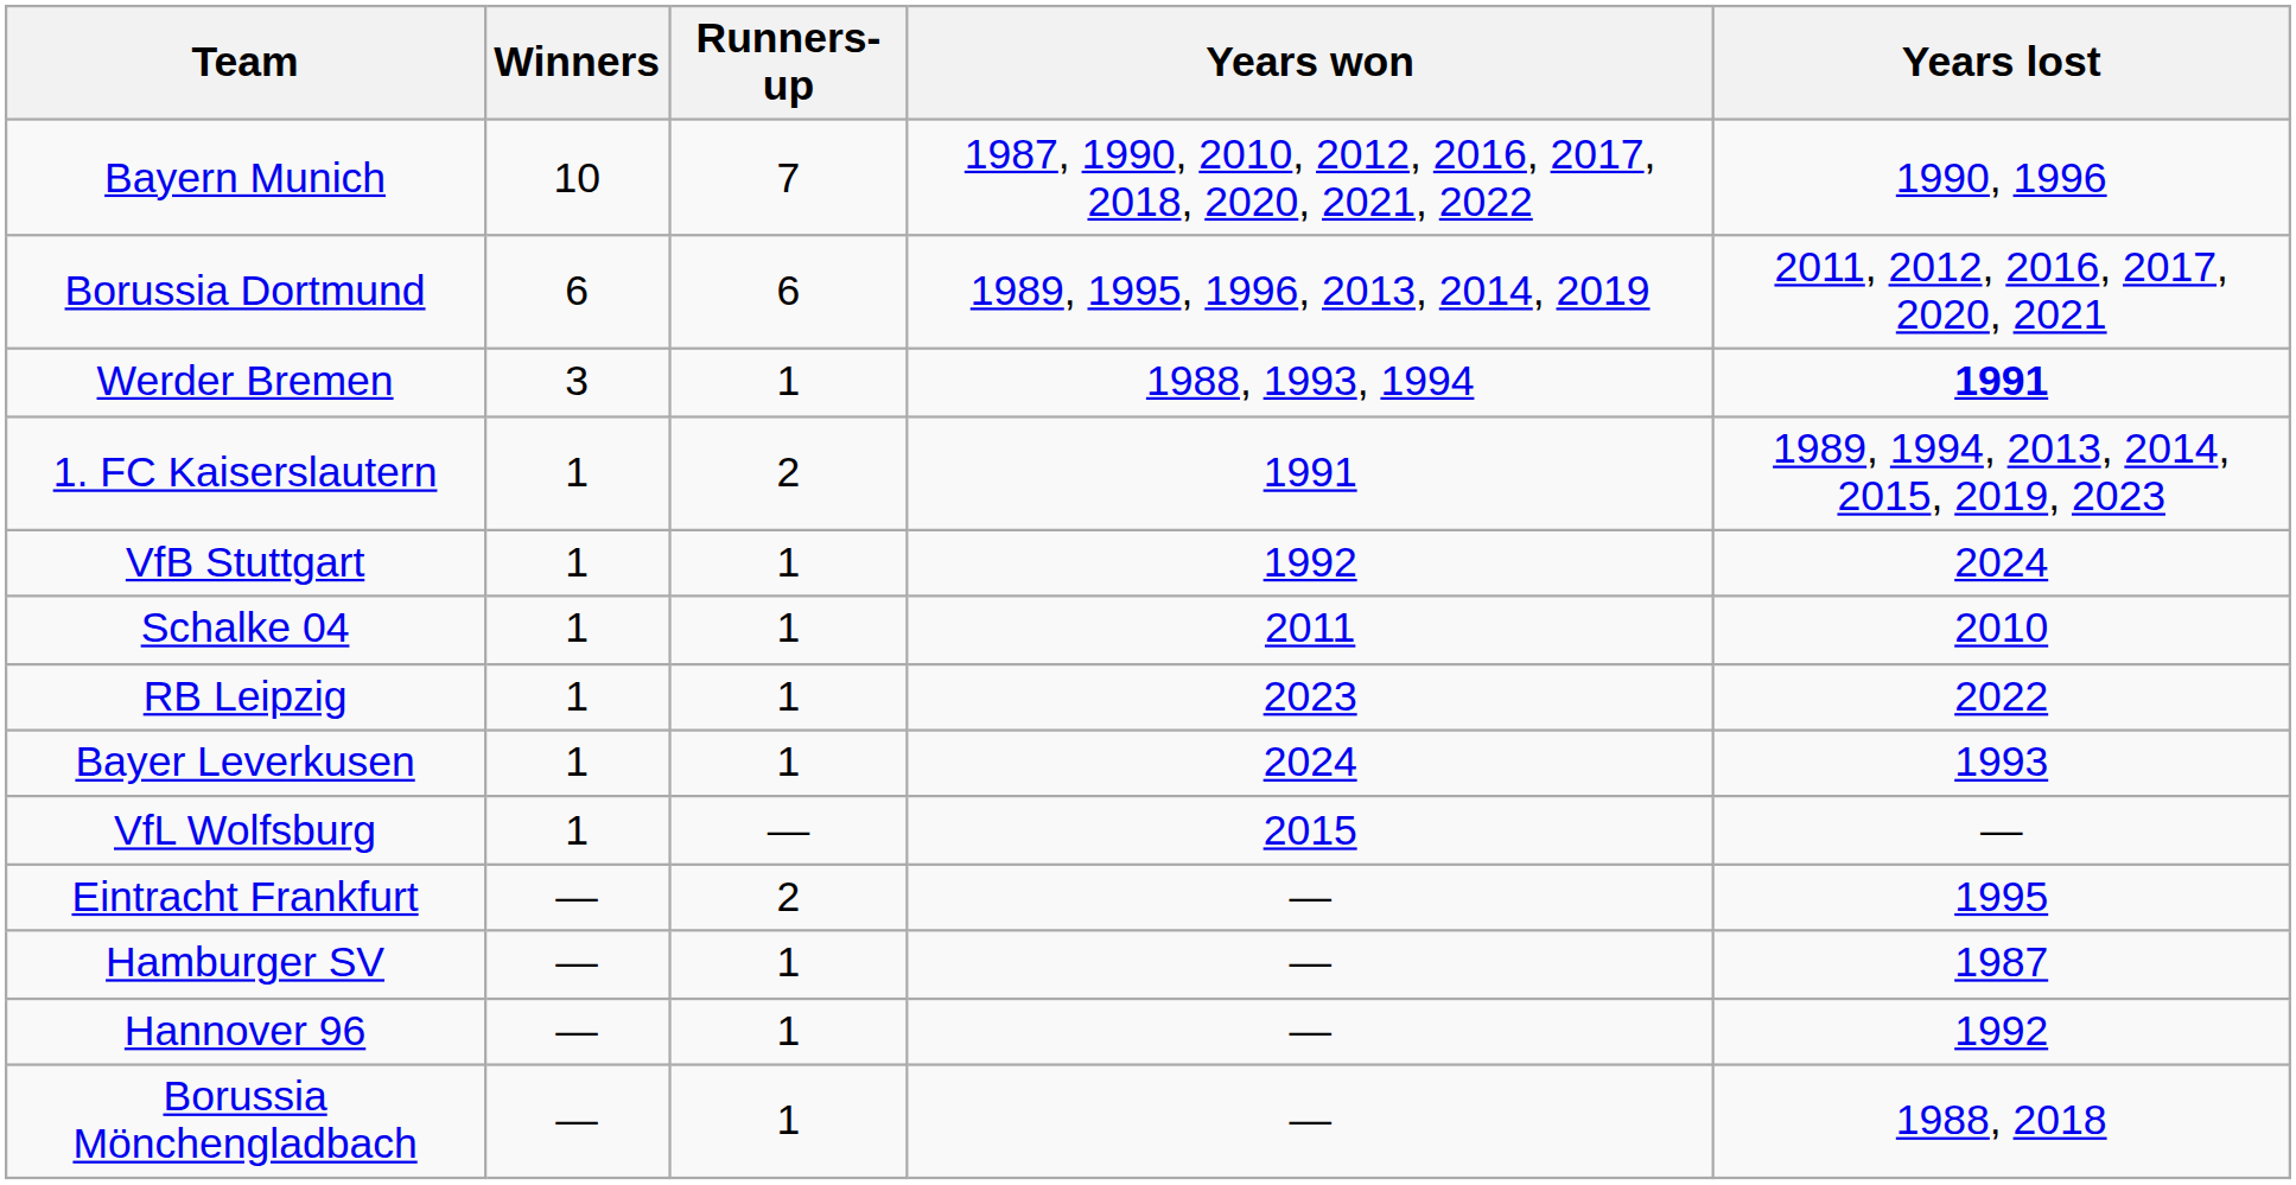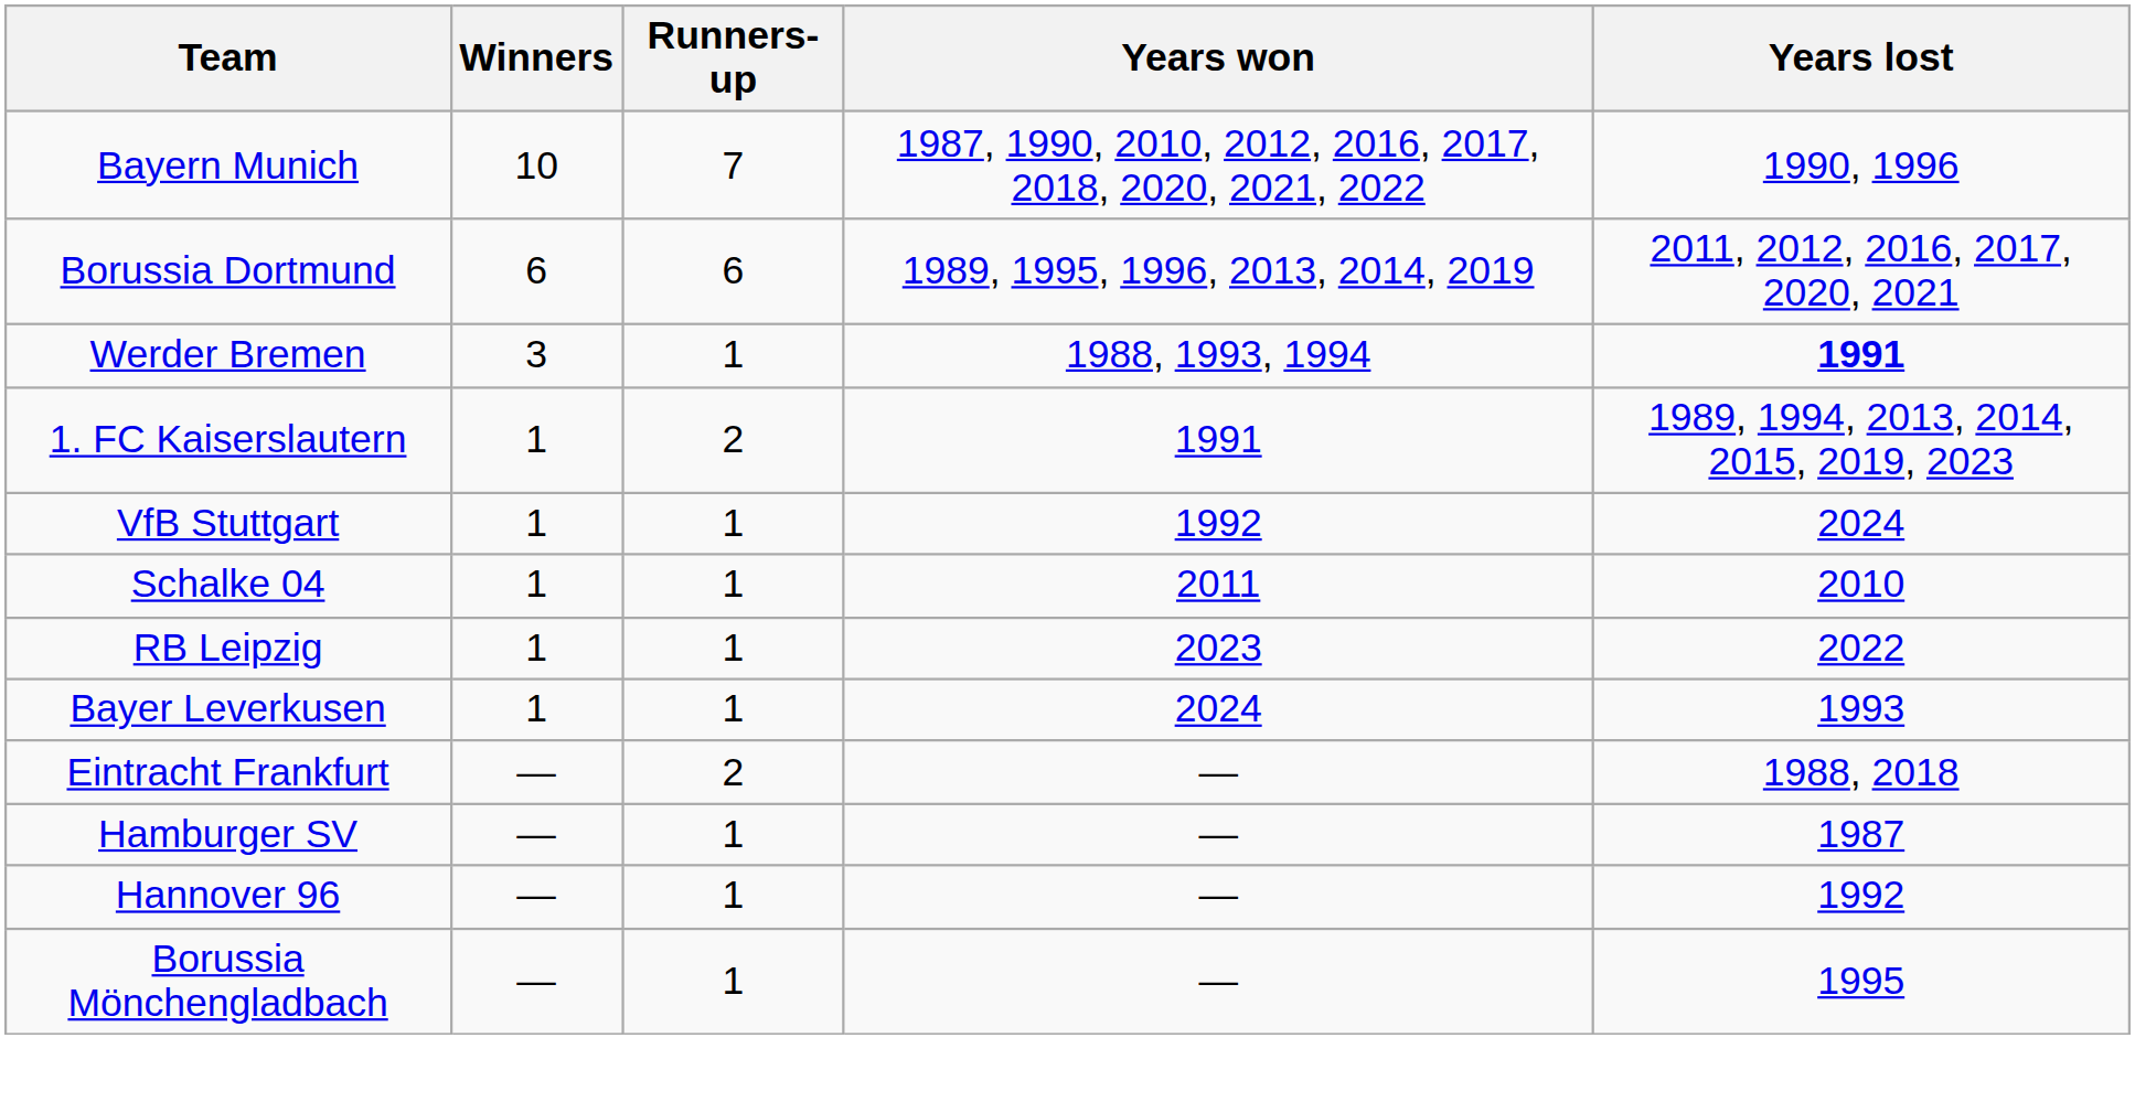- row: VfL Wolfsburg | 1 | — | 2015 | —
Eintracht Frankfurt | Years lost: 1995 -> 1988, 2018
Borussia Mönchengladbach | Years lost: 1988, 2018 -> 1995
